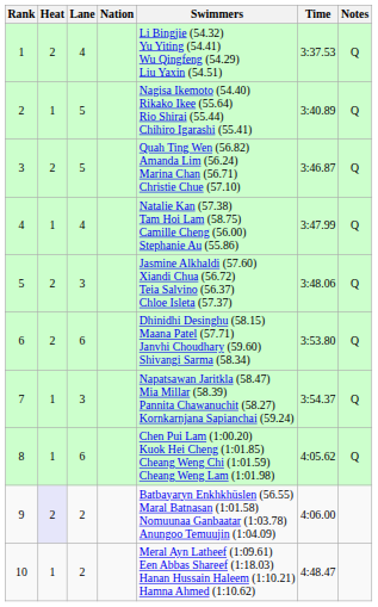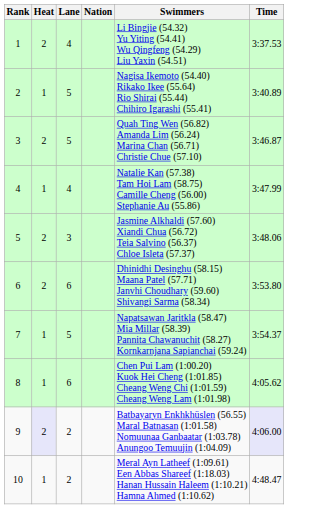- column: Notes | Q | Q | Q | Q | Q | Q | Q | Q
7 | Lane: 3 -> 5
9 | Time: no background -> lavender background
